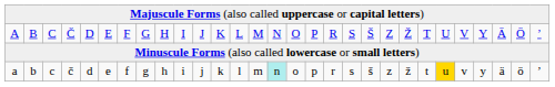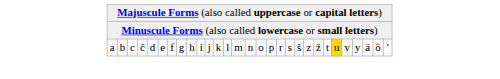- row: A | B | C | Č | D | E | F | G | H | I | J | K | L | M | N | O | P | R | S | Š | Z | Ž | T | U | V | Y | Ä | Ö | ʼ
a | column 15: paleturquoise background -> no background
